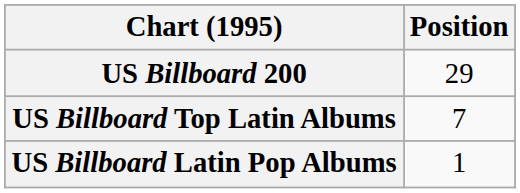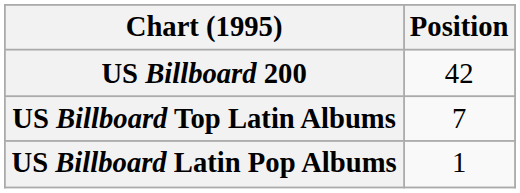US Billboard 200 | Position: 29 -> 42
